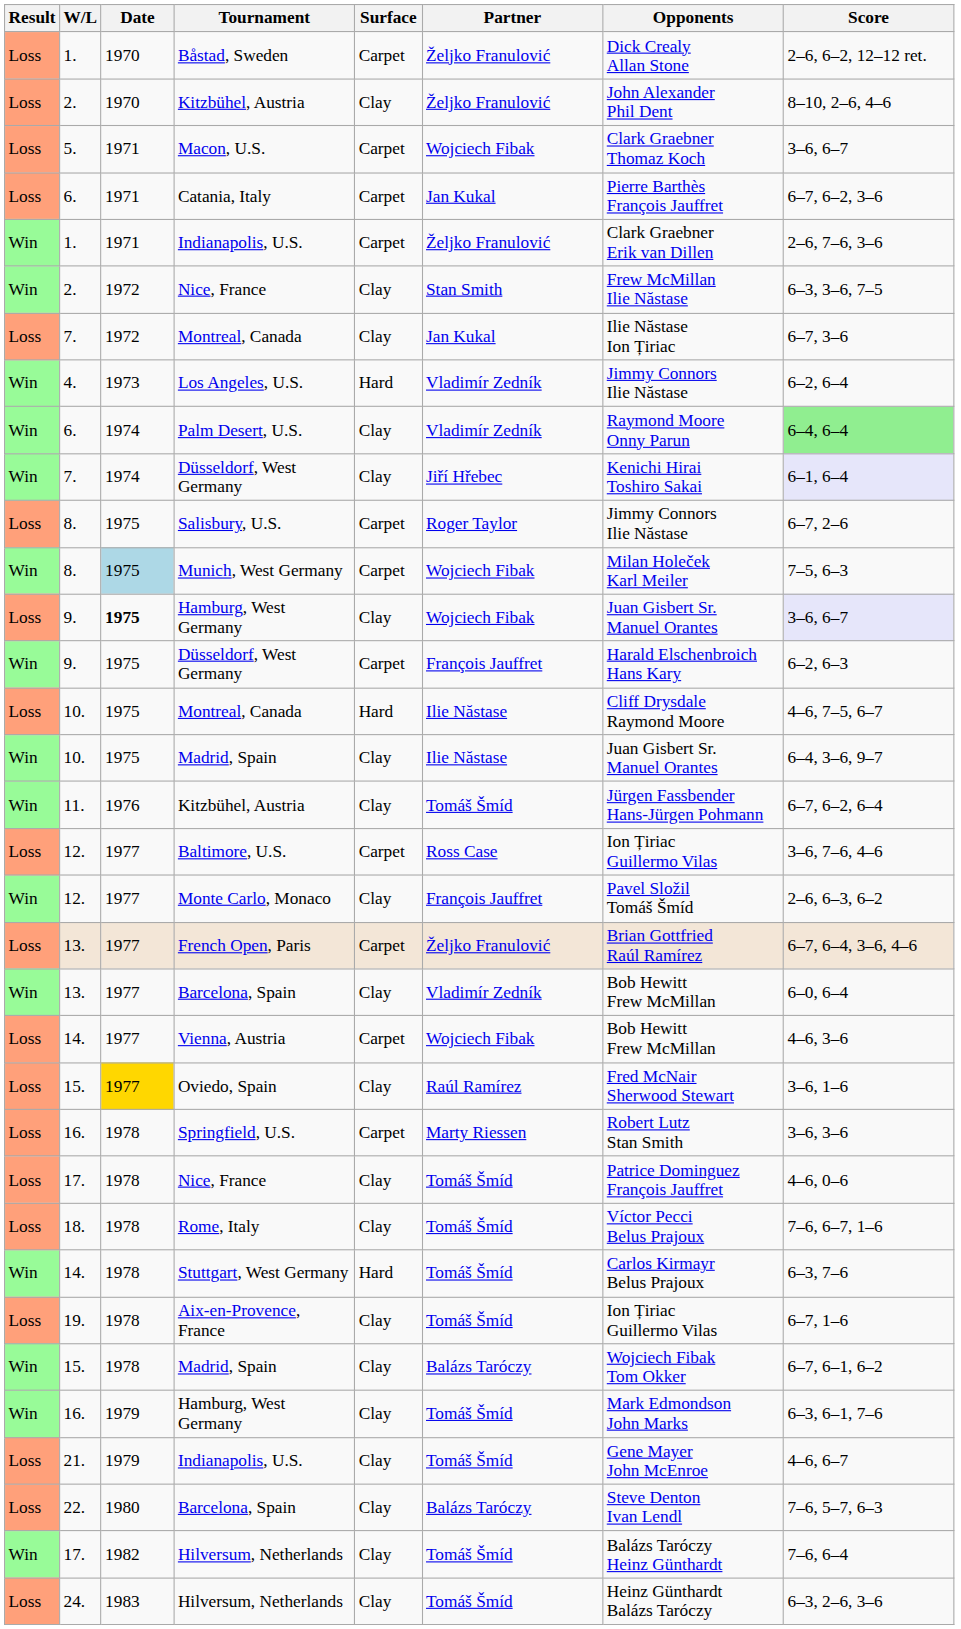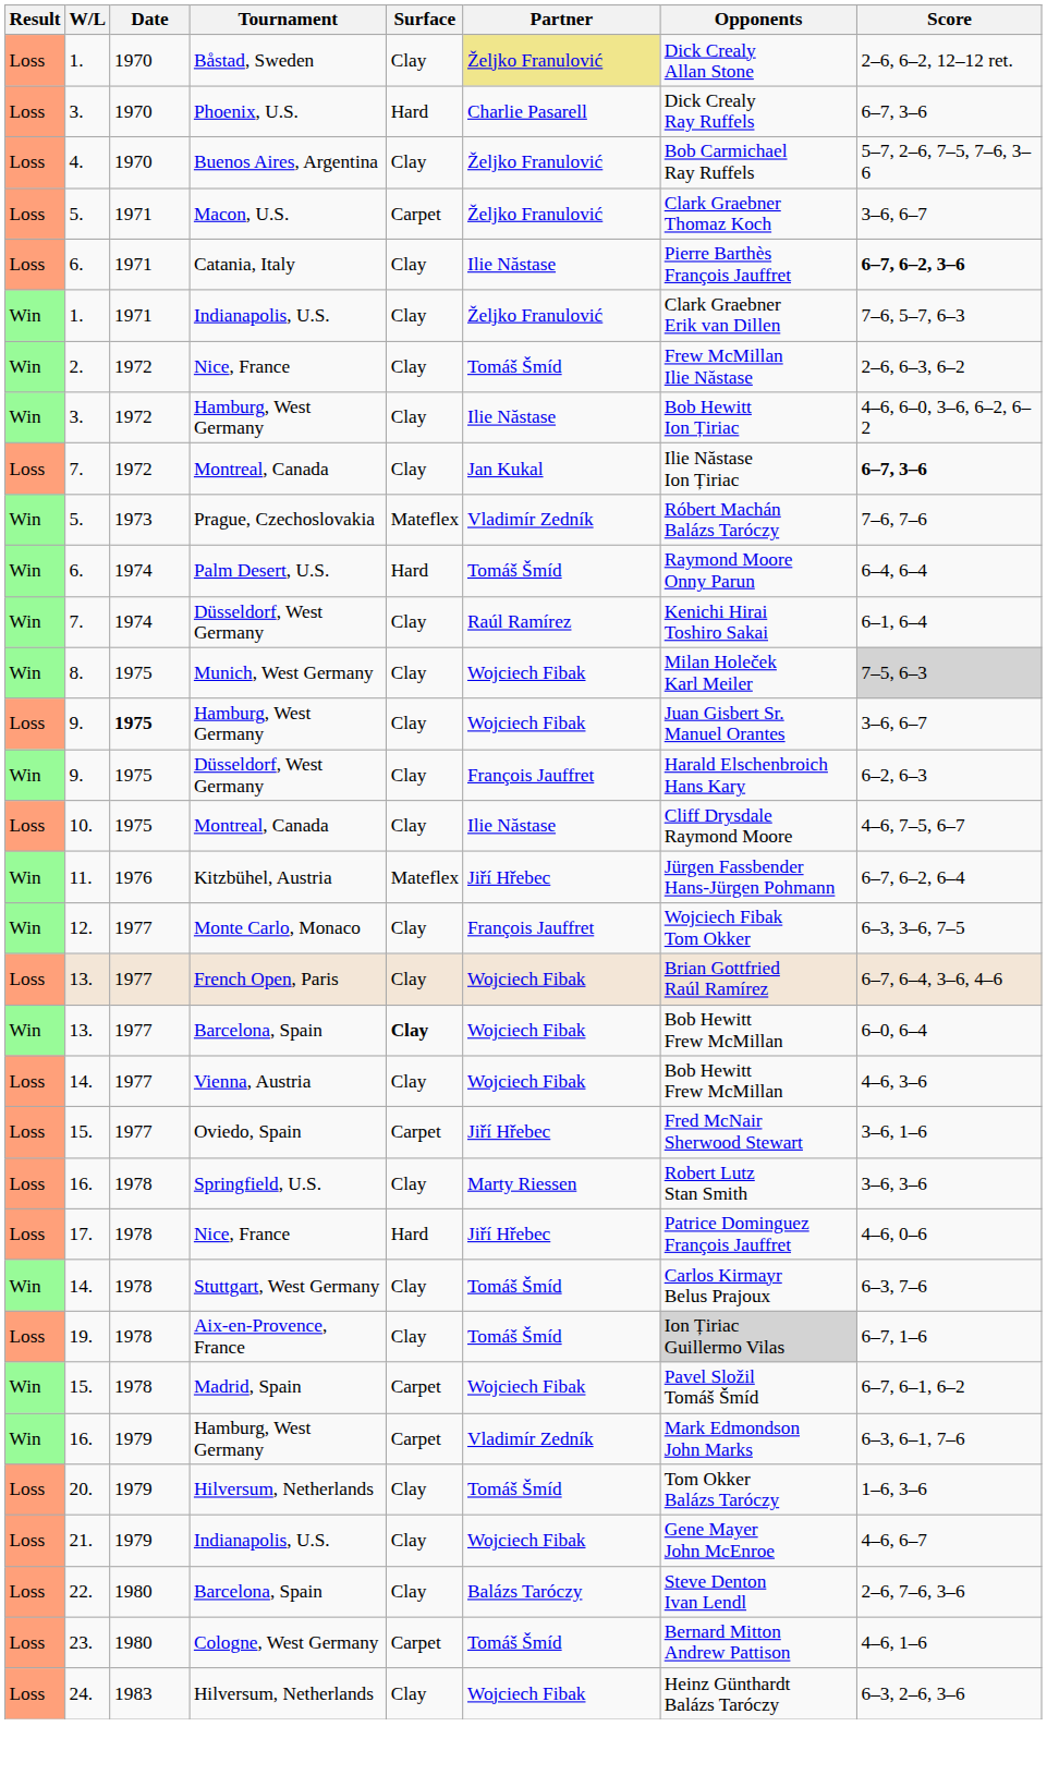Båstad, Sweden | Surface: Carpet -> Clay
Båstad, Sweden | Partner: no background -> khaki background
- row: Loss | 2. | 1970 | Kitzbühel, Austria | Clay | Željko Franulović | John Alexander Phil Dent | 8–10, 2–6, 4–6
+ row: Loss | 3. | 1970 | Phoenix, U.S. | Hard | Charlie Pasarell | Dick Crealy Ray Ruffels | 6–7, 3–6
+ row: Loss | 4. | 1970 | Buenos Aires, Argentina | Clay | Željko Franulović | Bob Carmichael Ray Ruffels | 5–7, 2–6, 7–5, 7–6, 3–6
Macon, U.S. | Partner: Wojciech Fibak -> Željko Franulović
Catania, Italy | Surface: Carpet -> Clay
Catania, Italy | Partner: Jan Kukal -> Ilie Năstase
Catania, Italy | Score: normal -> bold
1. / Indianapolis, U.S. | Surface: Carpet -> Clay
1. / Indianapolis, U.S. | Score: 2–6, 7–6, 3–6 -> 7–6, 5–7, 6–3
2. / Nice, France | Partner: Stan Smith -> Tomáš Šmíd
2. / Nice, France | Score: 6–3, 3–6, 7–5 -> 2–6, 6–3, 6–2
+ row: Win | 3. | 1972 | Hamburg, West Germany | Clay | Ilie Năstase | Bob Hewitt Ion Țiriac | 4–6, 6–0, 3–6, 6–2, 6–2
7. / Montreal, Canada | Score: normal -> bold
- row: Win | 4. | 1973 | Los Angeles, U.S. | Hard | Vladimír Zedník | Jimmy Connors Ilie Năstase | 6–2, 6–4
+ row: Win | 5. | 1973 | Prague, Czechoslovakia | Mateflex | Vladimír Zedník | Róbert Machán Balázs Taróczy | 7–6, 7–6
Palm Desert, U.S. | Surface: Clay -> Hard
Palm Desert, U.S. | Partner: Vladimír Zedník -> Tomáš Šmíd
Palm Desert, U.S. | Score: lightgreen background -> no background
7. / Düsseldorf, West Germany | Partner: Jiří Hřebec -> Raúl Ramírez
7. / Düsseldorf, West Germany | Score: lavender background -> no background
- row: Loss | 8. | 1975 | Salisbury, U.S. | Carpet | Roger Taylor | Jimmy Connors Ilie Năstase | 6–7, 2–6
Munich, West Germany | Date: lightblue background -> no background
Munich, West Germany | Surface: Carpet -> Clay
Munich, West Germany | Score: no background -> lightgrey background
9. / Hamburg, West Germany | Score: lavender background -> no background
9. / Düsseldorf, West Germany | Surface: Carpet -> Clay
10. / Montreal, Canada | Surface: Hard -> Clay
- row: Win | 10. | 1975 | Madrid, Spain | Clay | Ilie Năstase | Juan Gisbert Sr. Manuel Orantes | 6–4, 3–6, 9–7
11. / Kitzbühel, Austria | Surface: Clay -> Mateflex
11. / Kitzbühel, Austria | Partner: Tomáš Šmíd -> Jiří Hřebec
- row: Loss | 12. | 1977 | Baltimore, U.S. | Carpet | Ross Case | Ion Țiriac Guillermo Vilas | 3–6, 7–6, 4–6
Monte Carlo, Monaco | Opponents: Pavel Složil Tomáš Šmíd -> Wojciech Fibak Tom Okker
Monte Carlo, Monaco | Score: 2–6, 6–3, 6–2 -> 6–3, 3–6, 7–5
French Open, Paris | Surface: Carpet -> Clay
French Open, Paris | Partner: Željko Franulović -> Wojciech Fibak
13. / Barcelona, Spain | Surface: normal -> bold
13. / Barcelona, Spain | Partner: Vladimír Zedník -> Wojciech Fibak
Vienna, Austria | Surface: Carpet -> Clay
Oviedo, Spain | Date: gold background -> no background
Oviedo, Spain | Surface: Clay -> Carpet
Oviedo, Spain | Partner: Raúl Ramírez -> Jiří Hřebec
Springfield, U.S. | Surface: Carpet -> Clay
17. / Nice, France | Surface: Clay -> Hard
17. / Nice, France | Partner: Tomáš Šmíd -> Jiří Hřebec
- row: Loss | 18. | 1978 | Rome, Italy | Clay | Tomáš Šmíd | Víctor Pecci Belus Prajoux | 7–6, 6–7, 1–6
Stuttgart, West Germany | Surface: Hard -> Clay
Aix-en-Provence, France | Opponents: no background -> lightgrey background
15. / Madrid, Spain | Surface: Clay -> Carpet
15. / Madrid, Spain | Partner: Balázs Taróczy -> Wojciech Fibak
15. / Madrid, Spain | Opponents: Wojciech Fibak Tom Okker -> Pavel Složil Tomáš Šmíd
16. / Hamburg, West Germany | Surface: Clay -> Carpet
16. / Hamburg, West Germany | Partner: Tomáš Šmíd -> Vladimír Zedník
+ row: Loss | 20. | 1979 | Hilversum, Netherlands | Clay | Tomáš Šmíd | Tom Okker Balázs Taróczy | 1–6, 3–6
21. / Indianapolis, U.S. | Partner: Tomáš Šmíd -> Wojciech Fibak
22. / Barcelona, Spain | Score: 7–6, 5–7, 6–3 -> 2–6, 7–6, 3–6
+ row: Loss | 23. | 1980 | Cologne, West Germany | Carpet | Tomáš Šmíd | Bernard Mitton Andrew Pattison | 4–6, 1–6
- row: Win | 17. | 1982 | Hilversum, Netherlands | Clay | Tomáš Šmíd | Balázs Taróczy Heinz Günthardt | 7–6, 6–4
24. / Hilversum, Netherlands | Partner: Tomáš Šmíd -> Wojciech Fibak
